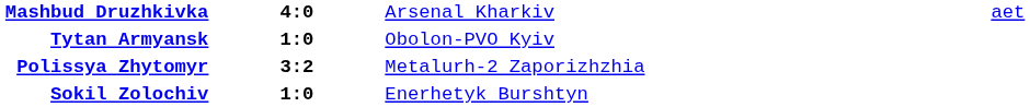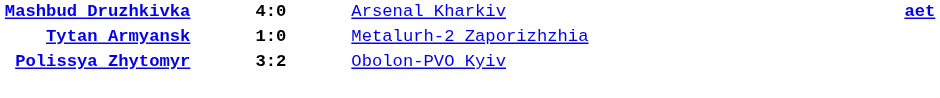Mashbud Druzhkivka | column 4: normal -> bold
Tytan Armyansk | column 3: Obolon-PVO Kyiv -> Metalurh-2 Zaporizhzhia
Polissya Zhytomyr | column 3: Metalurh-2 Zaporizhzhia -> Obolon-PVO Kyiv
- row: Sokil Zolochiv | 1:0 | Enerhetyk Burshtyn
